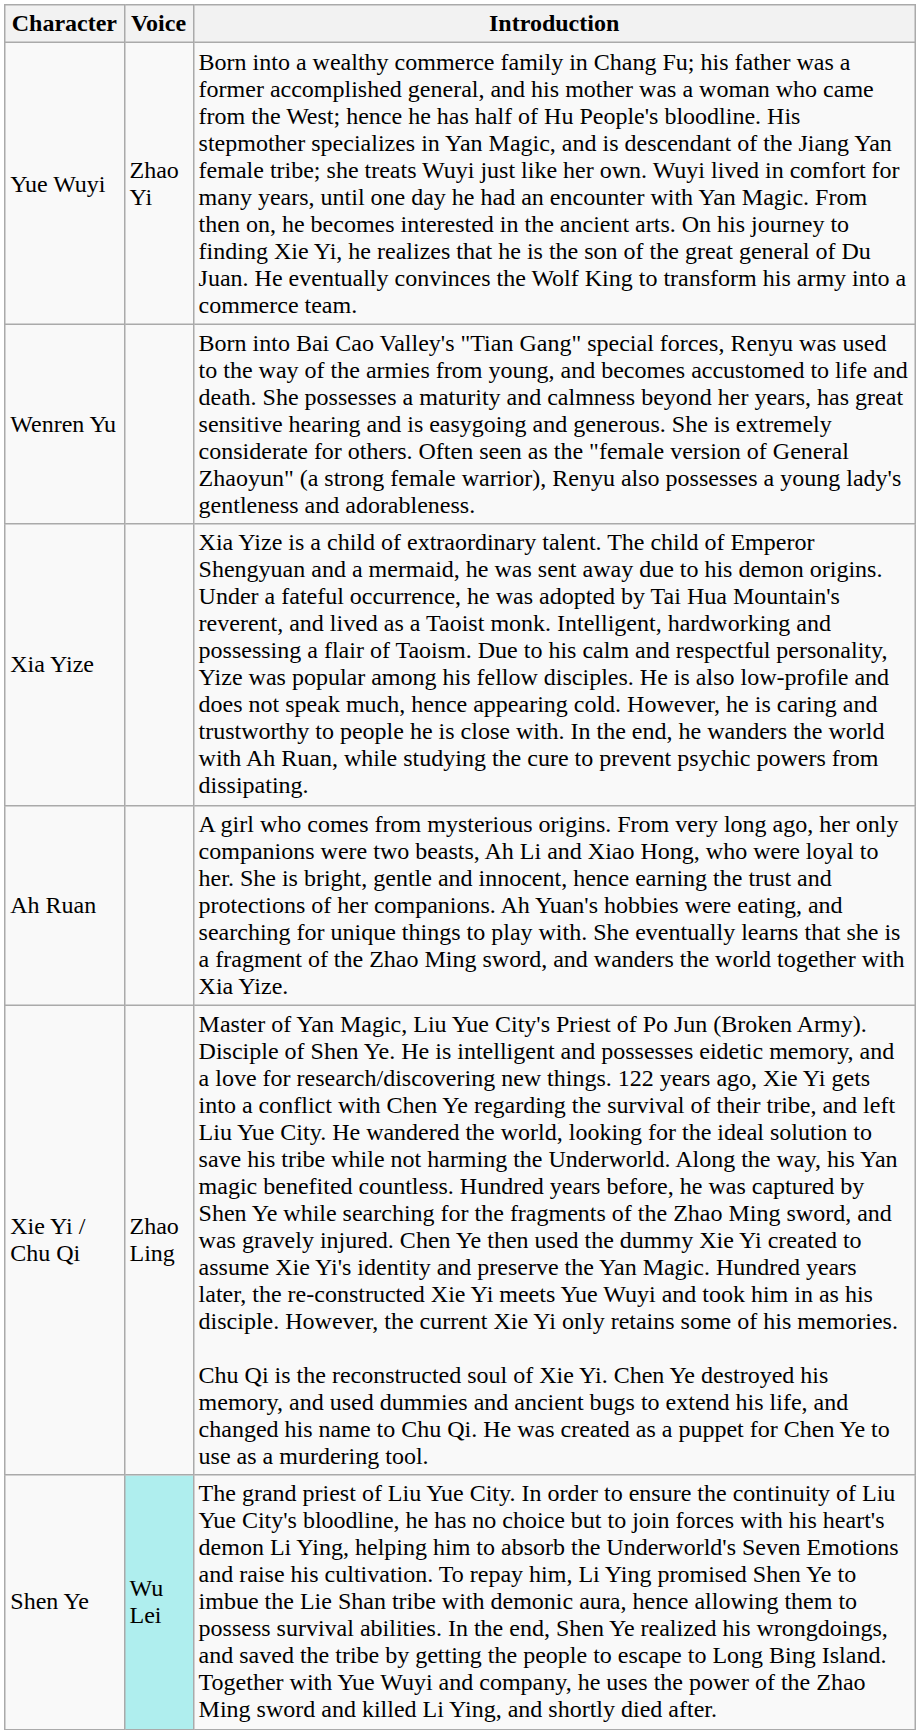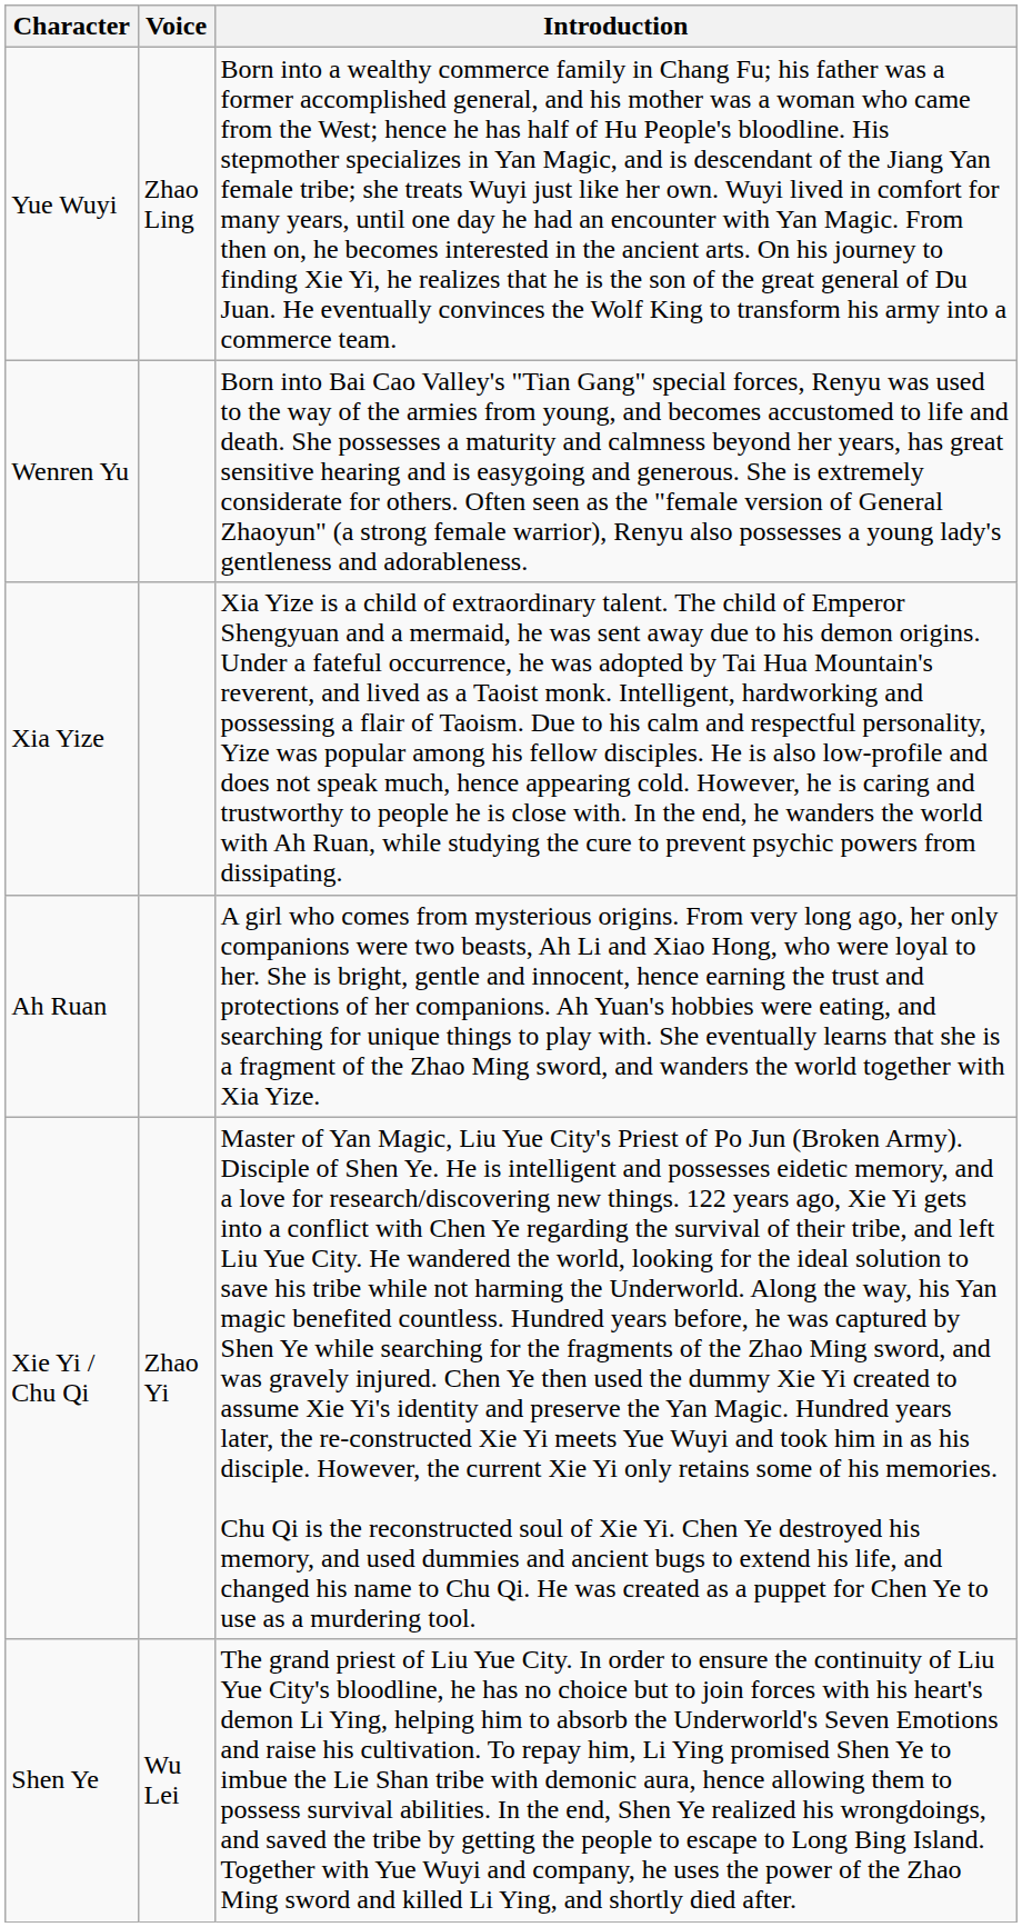Yue Wuyi | Voice: Zhao Yi -> Zhao Ling
Xie Yi / Chu Qi | Voice: Zhao Ling -> Zhao Yi
Shen Ye | Voice: paleturquoise background -> no background
